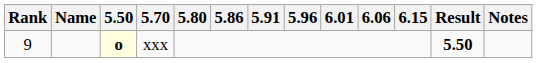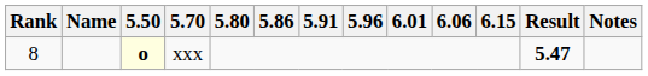xxx | Rank: 9 -> 8
xxx | Result: 5.50 -> 5.47
